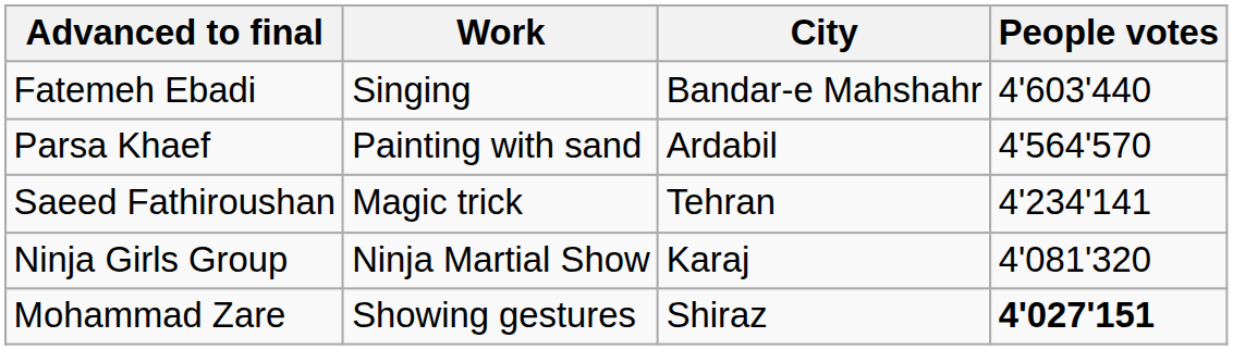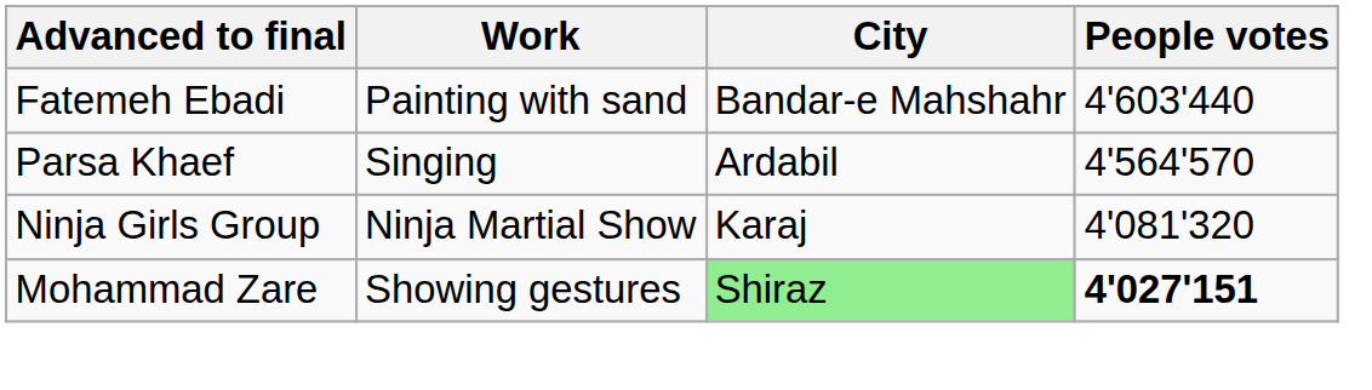Fatemeh Ebadi | Work: Singing -> Painting with sand
Parsa Khaef | Work: Painting with sand -> Singing
- row: Saeed Fathiroushan | Magic trick | Tehran | 4'234'141
Mohammad Zare | City: no background -> lightgreen background
